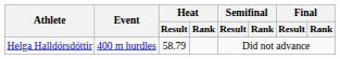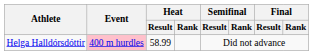Helga Halldórsdóttir | Event: no background -> pink background
Helga Halldórsdóttir | Heat / Result: 58.79 -> 58.99
